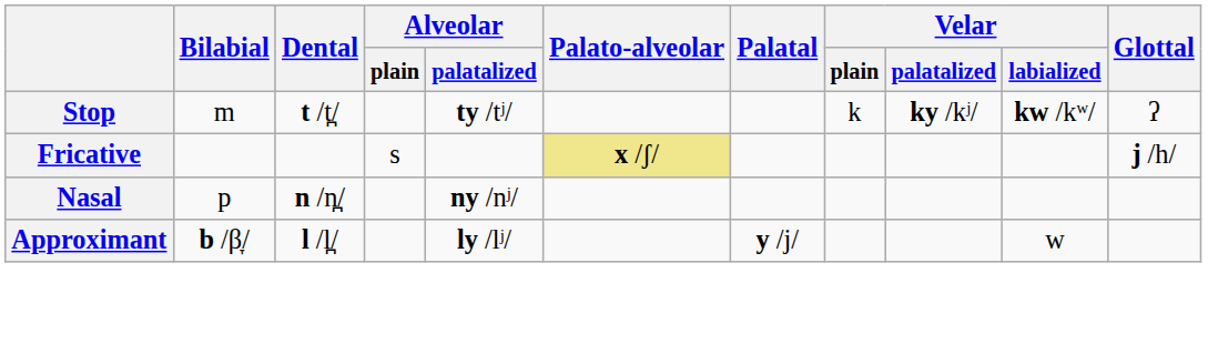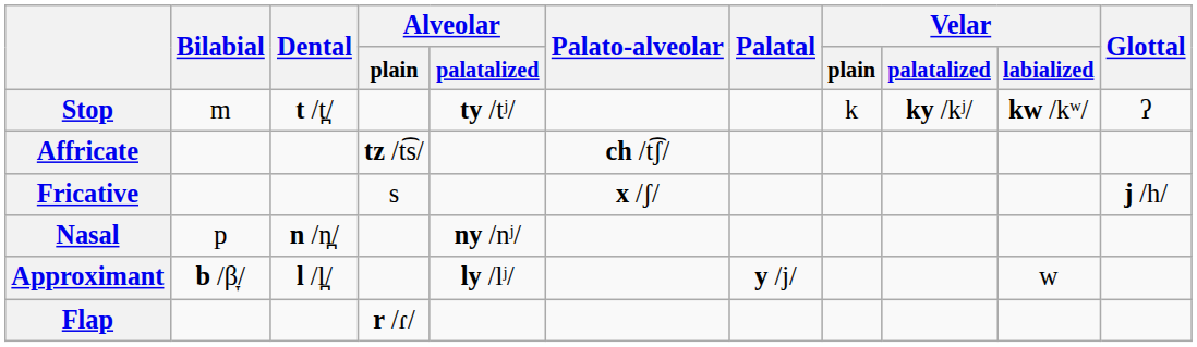+ row: Affricate | tz /t͡s/ | ch /t͡ʃ/
Fricative | Palato-alveolar: khaki background -> no background
+ row: Flap | r /ɾ/
